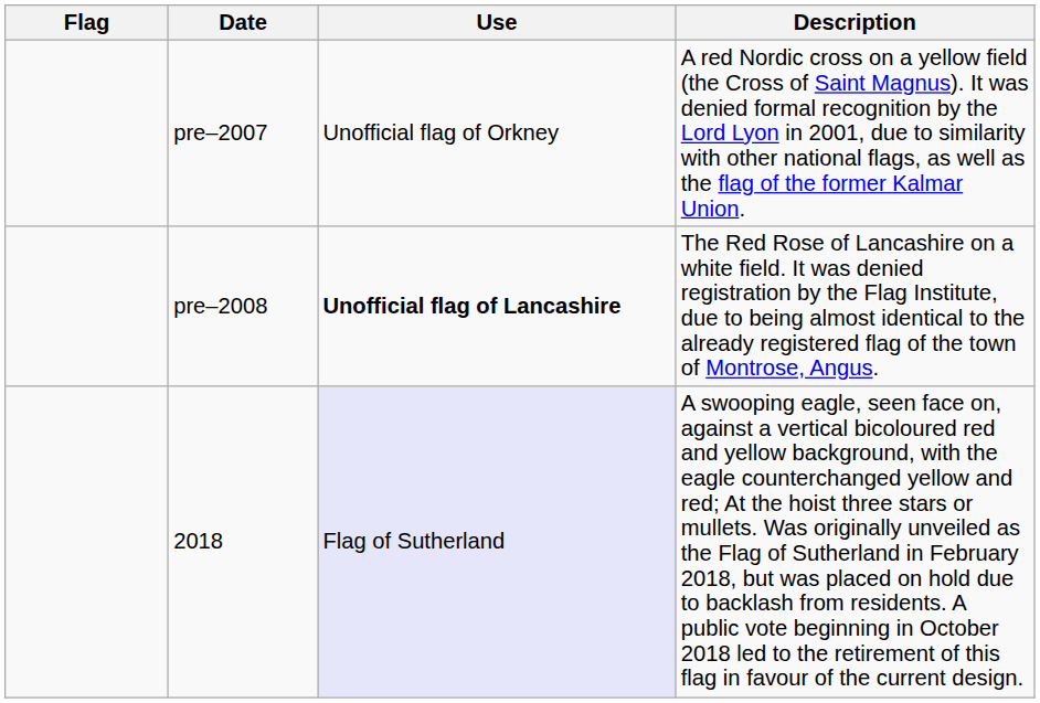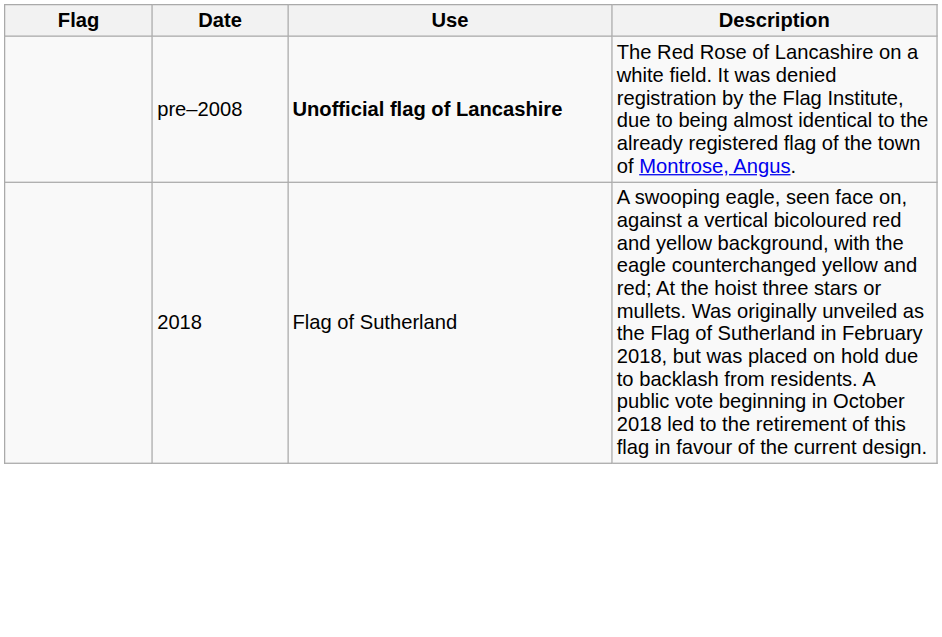- row: pre–2007 | Unofficial flag of Orkney | A red Nordic cross on a yellow field (the Cross of Saint Magnus). It was denied formal recognition by the Lord Lyon in 2001, due to similarity with other national flags, as well as the flag of the former Kalmar Union.
2018 | Use: lavender background -> no background
